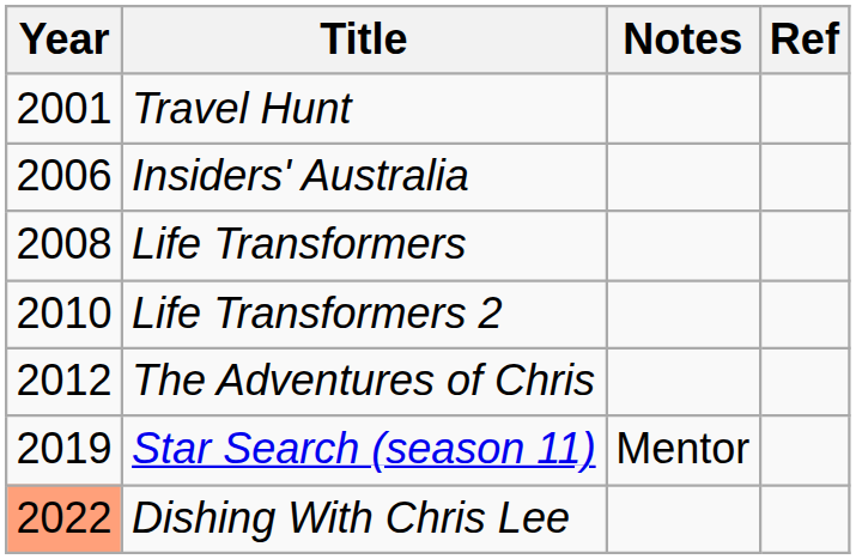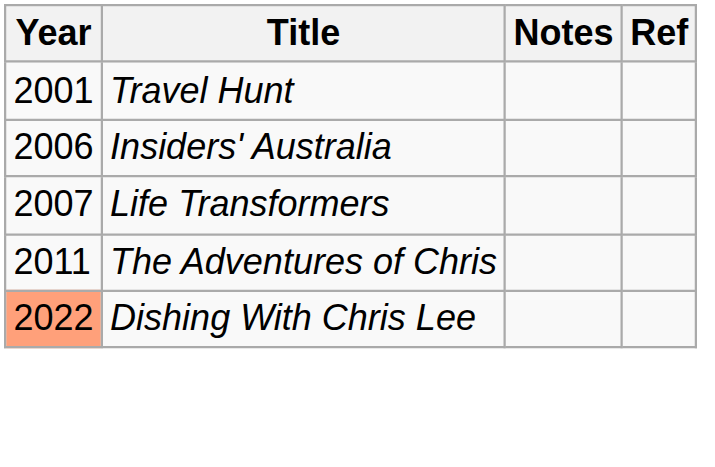Life Transformers | Year: 2008 -> 2007
- row: 2010 | Life Transformers 2
The Adventures of Chris | Year: 2012 -> 2011
- row: 2019 | Star Search (season 11) | Mentor
